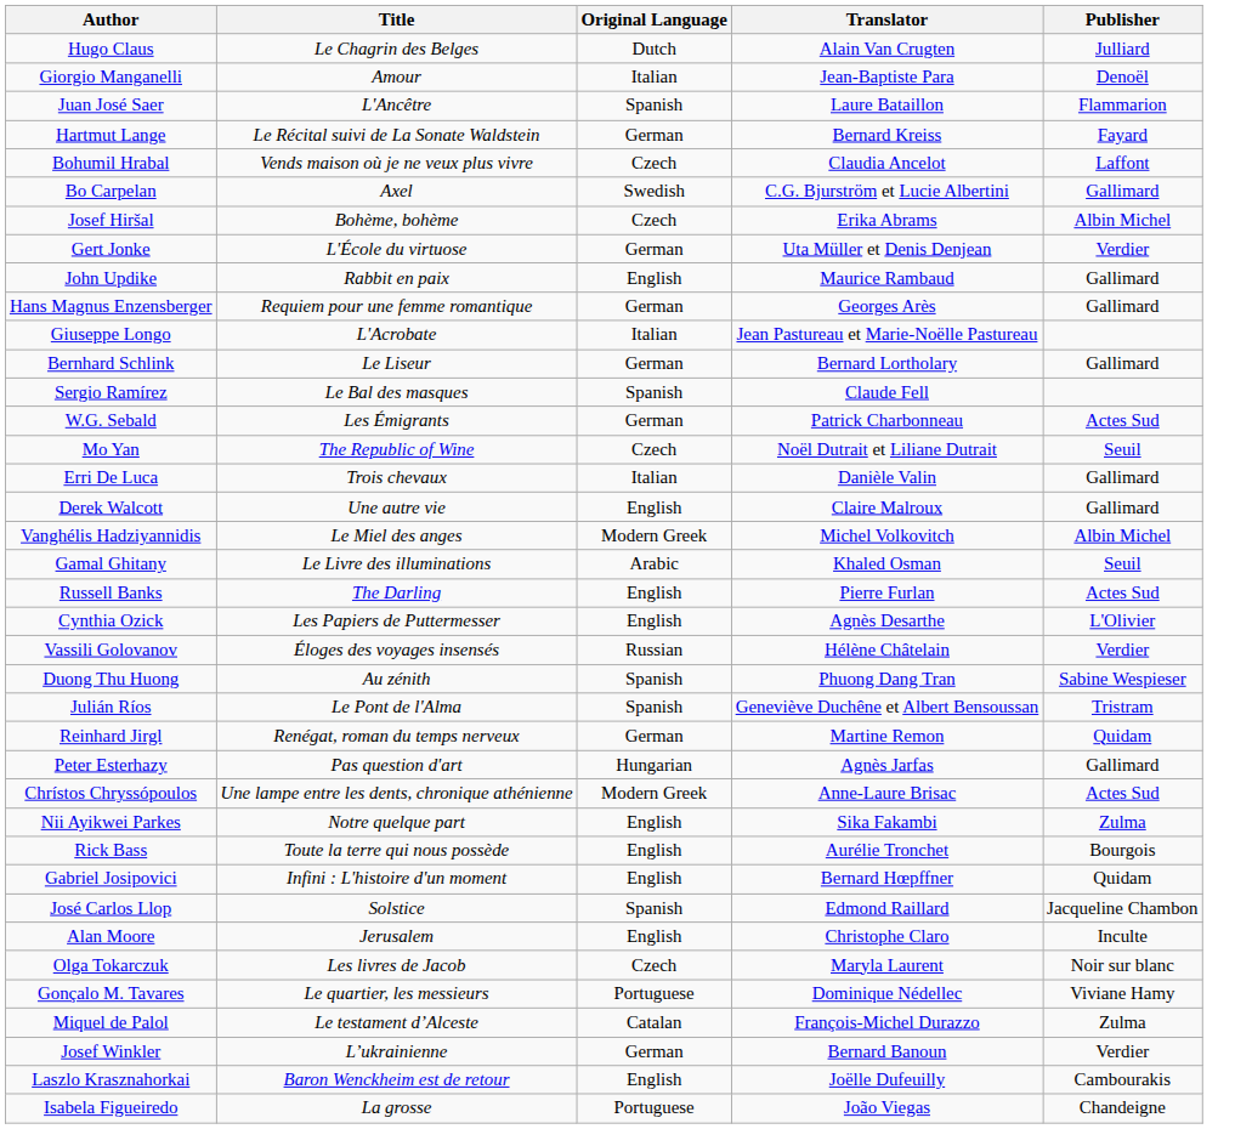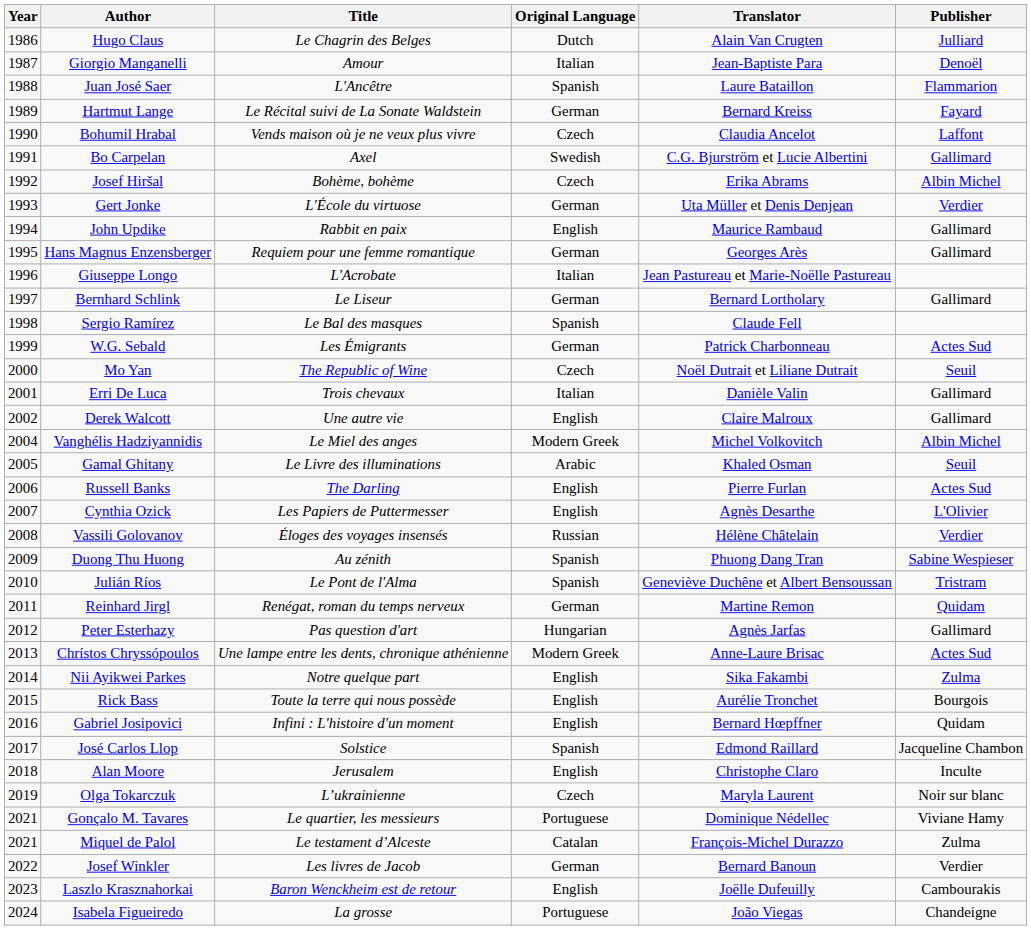+ column: Year | 1986 | 1987 | 1988 | 1989 | 1990 | 1991 | 1992 | 1993 | 1994 | 1995 | 1996 | 1997 | 1998 | 1999 | 2000 | 2001 | 2002 | 2004 | 2005 | 2006 | 2007 | 2008 | 2009 | 2010 | 2011 | 2012 | 2013 | 2014 | 2015 | 2016 | 2017 | 2018 | 2019 | 2021 | 2021 | 2022 | 2023 | 2024
Olga Tokarczuk | Title: Les livres de Jacob -> L’ukrainienne
Josef Winkler | Title: L’ukrainienne -> Les livres de Jacob
